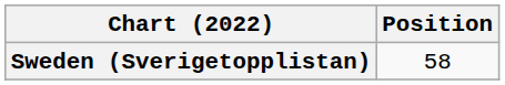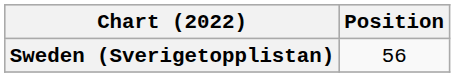Sweden (Sverigetopplistan) | Position: 58 -> 56
